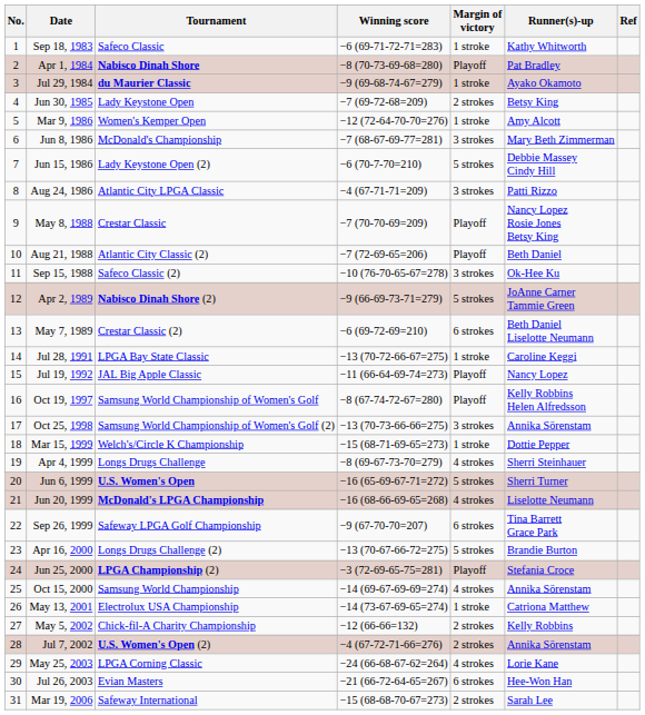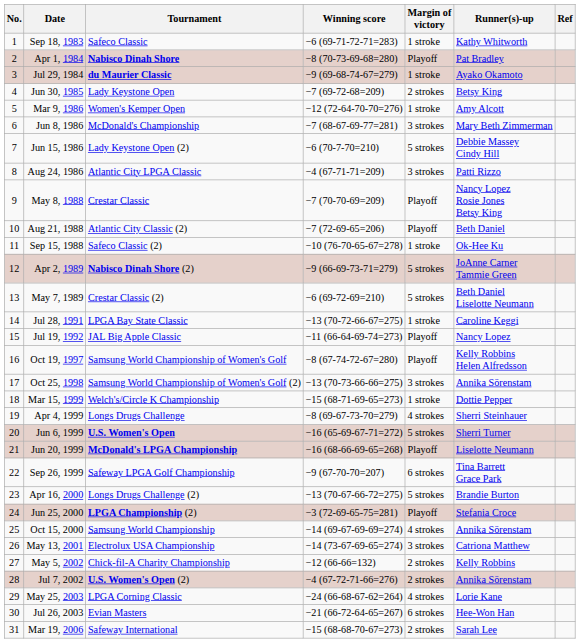Sep 15, 1988 | Margin of victory: 3 strokes -> 1 stroke
May 7, 1989 | Margin of victory: 6 strokes -> 5 strokes
Jun 20, 1999 | Margin of victory: 4 strokes -> Playoff
May 13, 2001 | Margin of victory: 1 stroke -> 3 strokes
